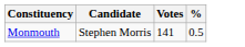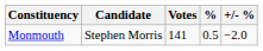+ column: +/- % | −2.0
